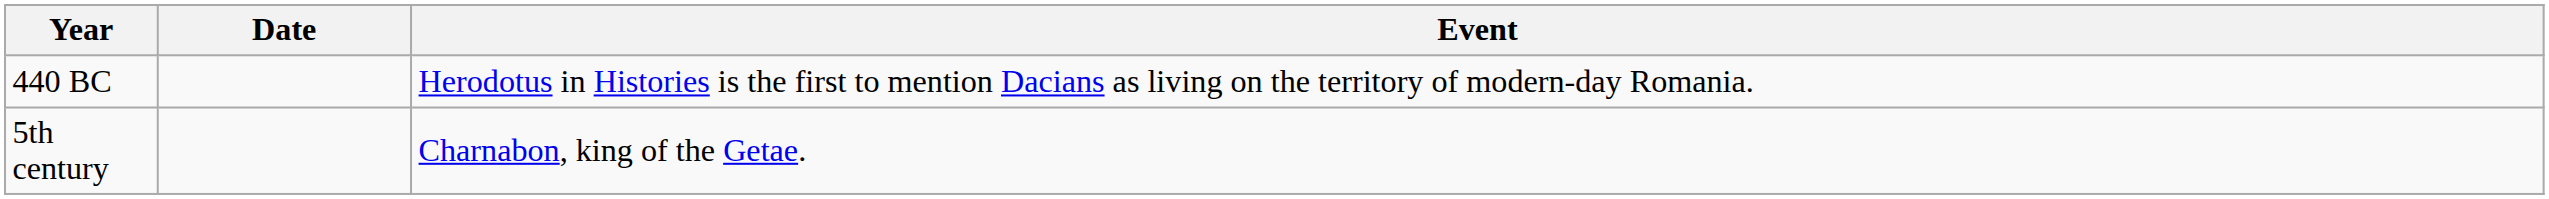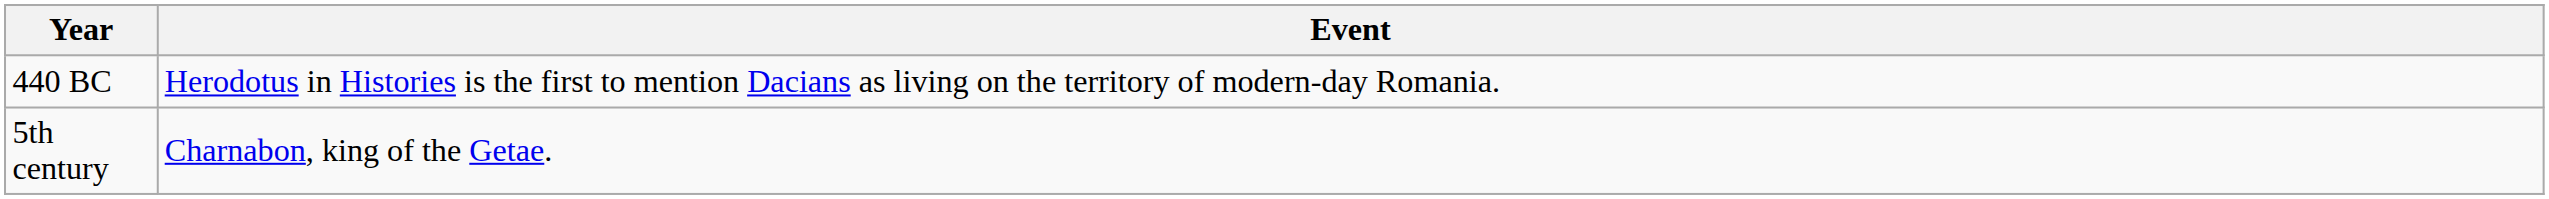- column: Date
